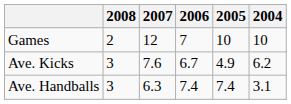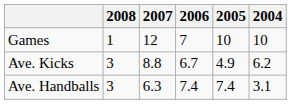Games | 2008: 2 -> 1
Ave. Kicks | 2007: 7.6 -> 8.8
